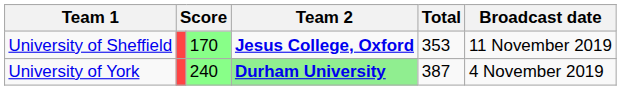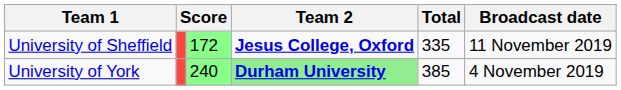University of Sheffield | column 3: 170 -> 172
University of Sheffield | Total: 353 -> 335
University of York | Total: 387 -> 385
